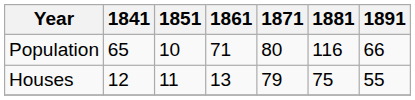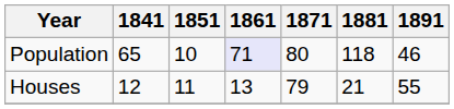Population | 1861: no background -> lavender background
Population | 1881: 116 -> 118
Population | 1891: 66 -> 46
Houses | 1881: 75 -> 21
